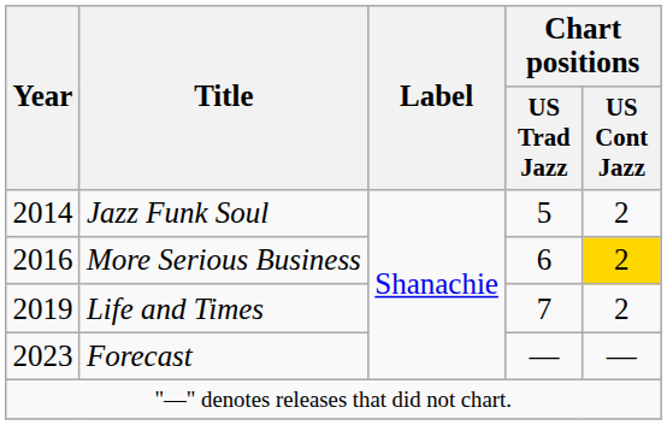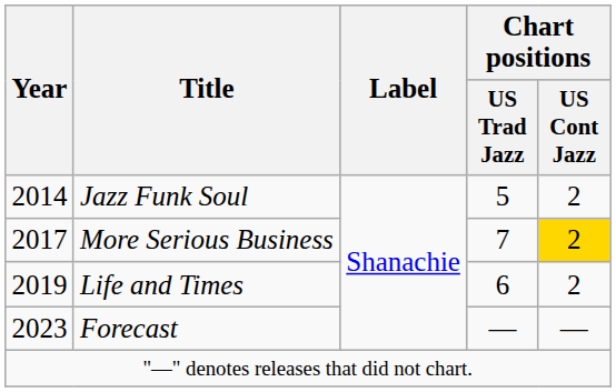More Serious Business | Year: 2016 -> 2017
More Serious Business | Chart positions / US Trad Jazz: 6 -> 7
Life and Times | Chart positions / US Trad Jazz: 7 -> 6
